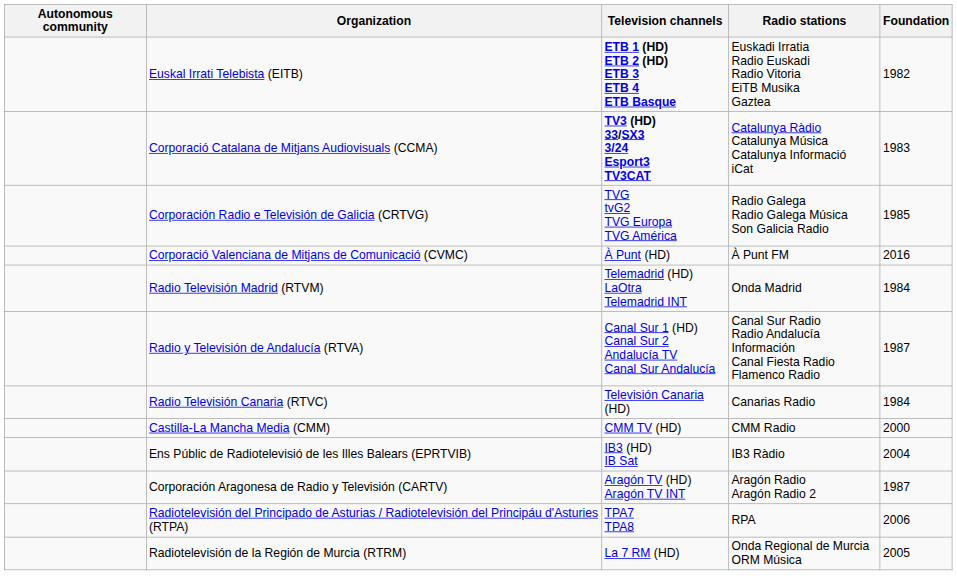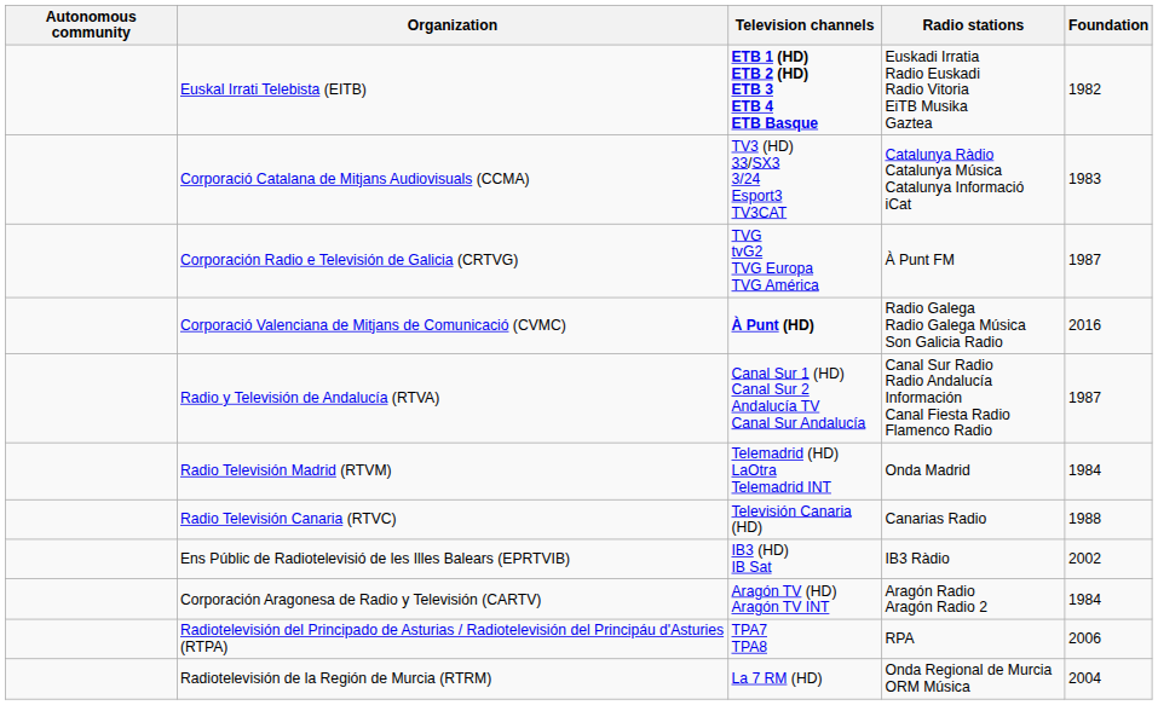Corporació Catalana de Mitjans Audiovisuals (CCMA) | Television channels: bold -> normal
Corporación Radio e Televisión de Galicia (CRTVG) | Radio stations: Radio Galega Radio Galega Música Son Galicia Radio -> À Punt FM
Corporación Radio e Televisión de Galicia (CRTVG) | Foundation: 1985 -> 1987
Corporació Valenciana de Mitjans de Comunicació (CVMC) | Television channels: normal -> bold
Corporació Valenciana de Mitjans de Comunicació (CVMC) | Radio stations: À Punt FM -> Radio Galega Radio Galega Música Son Galicia Radio
rows swapped: Radio y Televisión de Andalucía (RTVA) <-> Radio Televisión Madrid (RTVM)
Radio Televisión Canaria (RTVC) | Foundation: 1984 -> 1988
- row: Castilla-La Mancha Media (CMM) | CMM TV (HD) | CMM Radio | 2000
Ens Públic de Radiotelevisió de les Illes Balears (EPRTVIB) | Foundation: 2004 -> 2002
Corporación Aragonesa de Radio y Televisión (CARTV) | Foundation: 1987 -> 1984
Radiotelevisión de la Región de Murcia (RTRM) | Foundation: 2005 -> 2004
